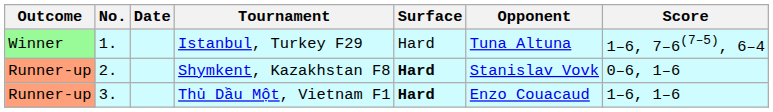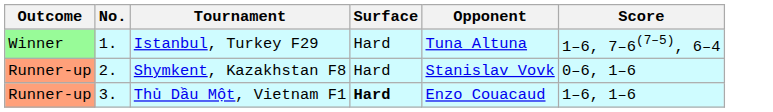- column: Date
Shymkent, Kazakhstan F8 | Surface: bold -> normal
